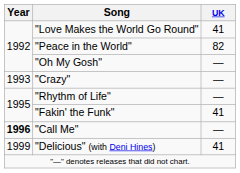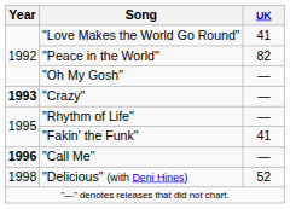"Crazy" | Year: normal -> bold
"Delicious" (with Deni Hines) | Year: 1999 -> 1998
"Delicious" (with Deni Hines) | UK: 41 -> 52
